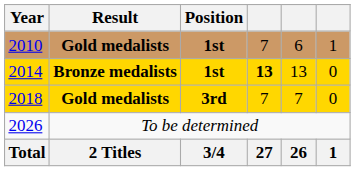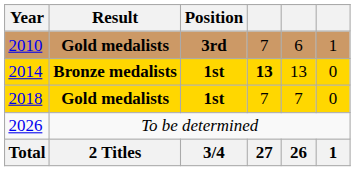2010 | Position: 1st -> 3rd
2018 | Position: 3rd -> 1st
